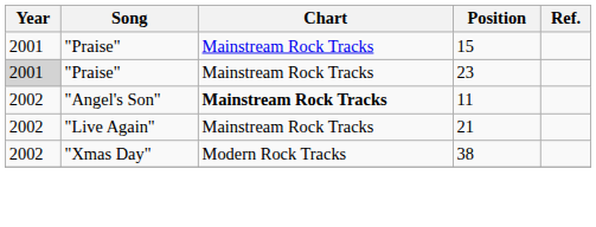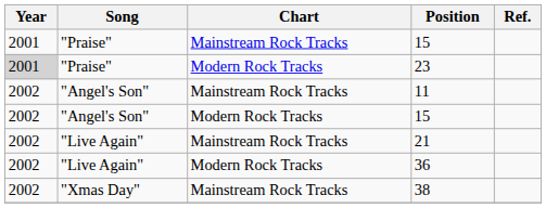23 | Chart: Mainstream Rock Tracks -> Modern Rock Tracks
11 | Chart: bold -> normal
+ row: 2002 | "Angel's Son" | Modern Rock Tracks | 15
+ row: 2002 | "Live Again" | Modern Rock Tracks | 36
38 | Chart: Modern Rock Tracks -> Mainstream Rock Tracks
